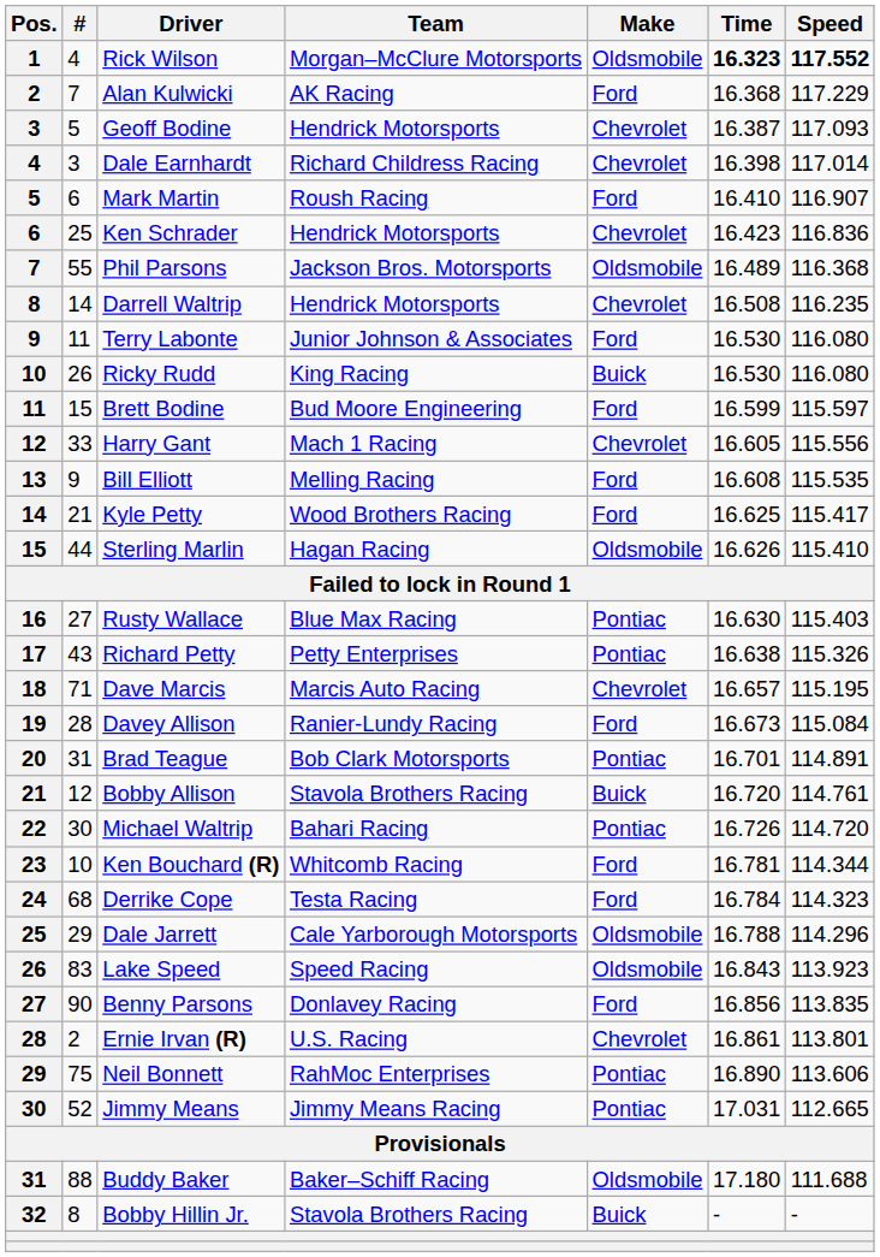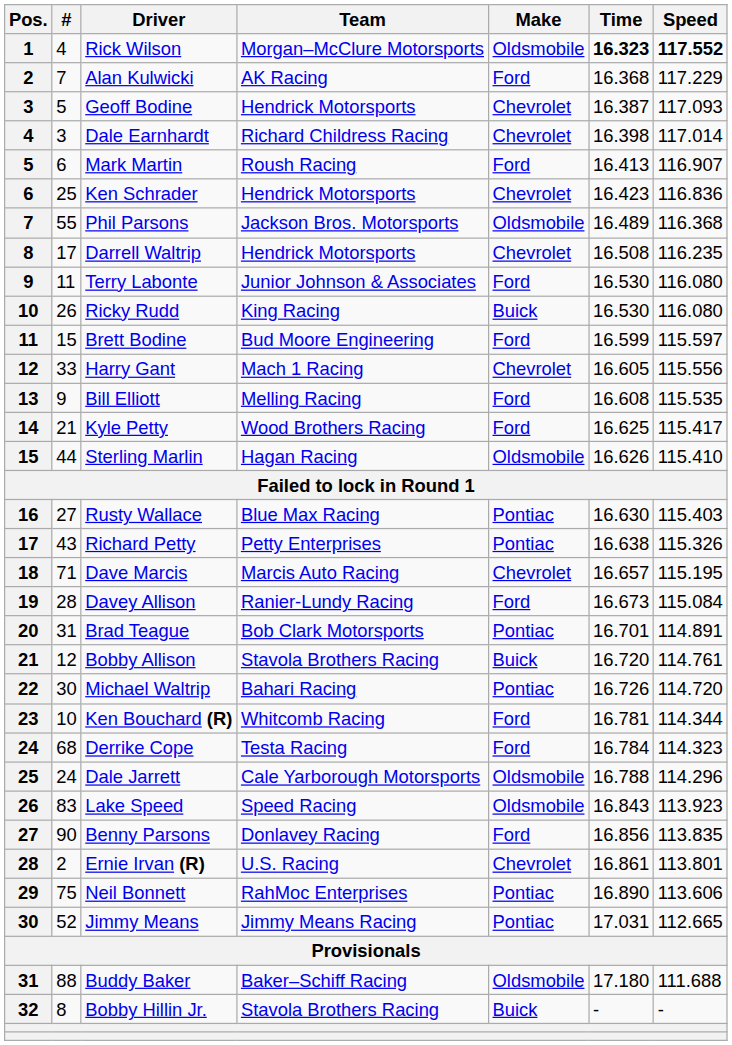Mark Martin | Time: 16.410 -> 16.413
Darrell Waltrip | #: 14 -> 17
Dale Jarrett | #: 29 -> 24
